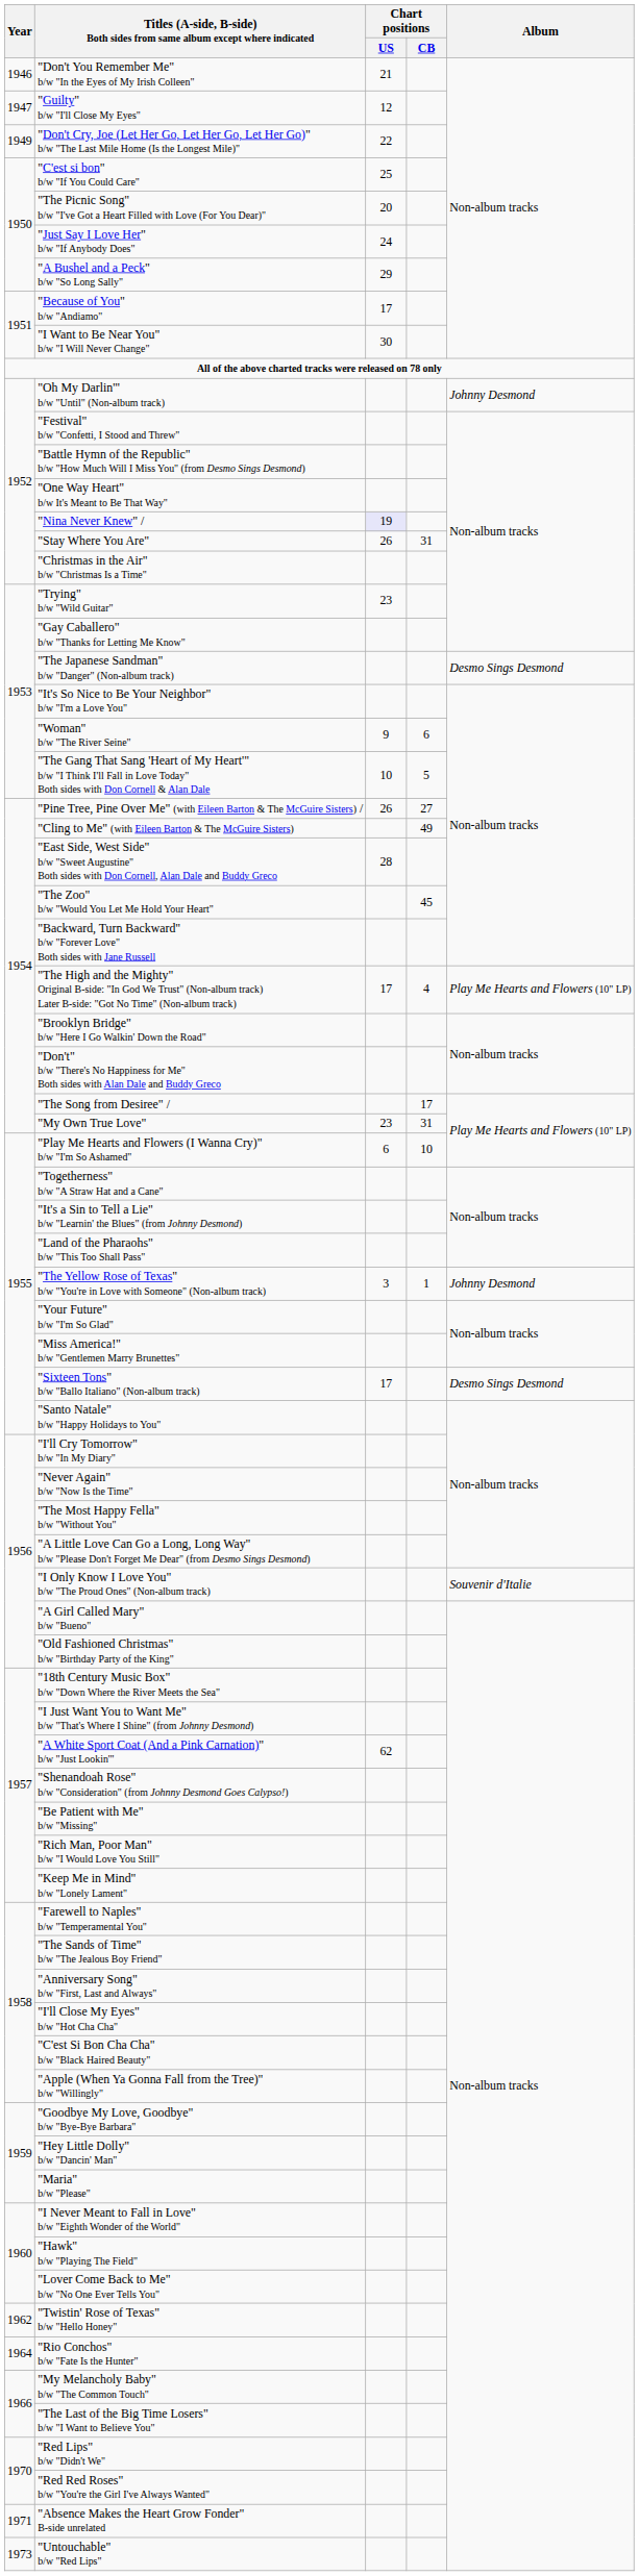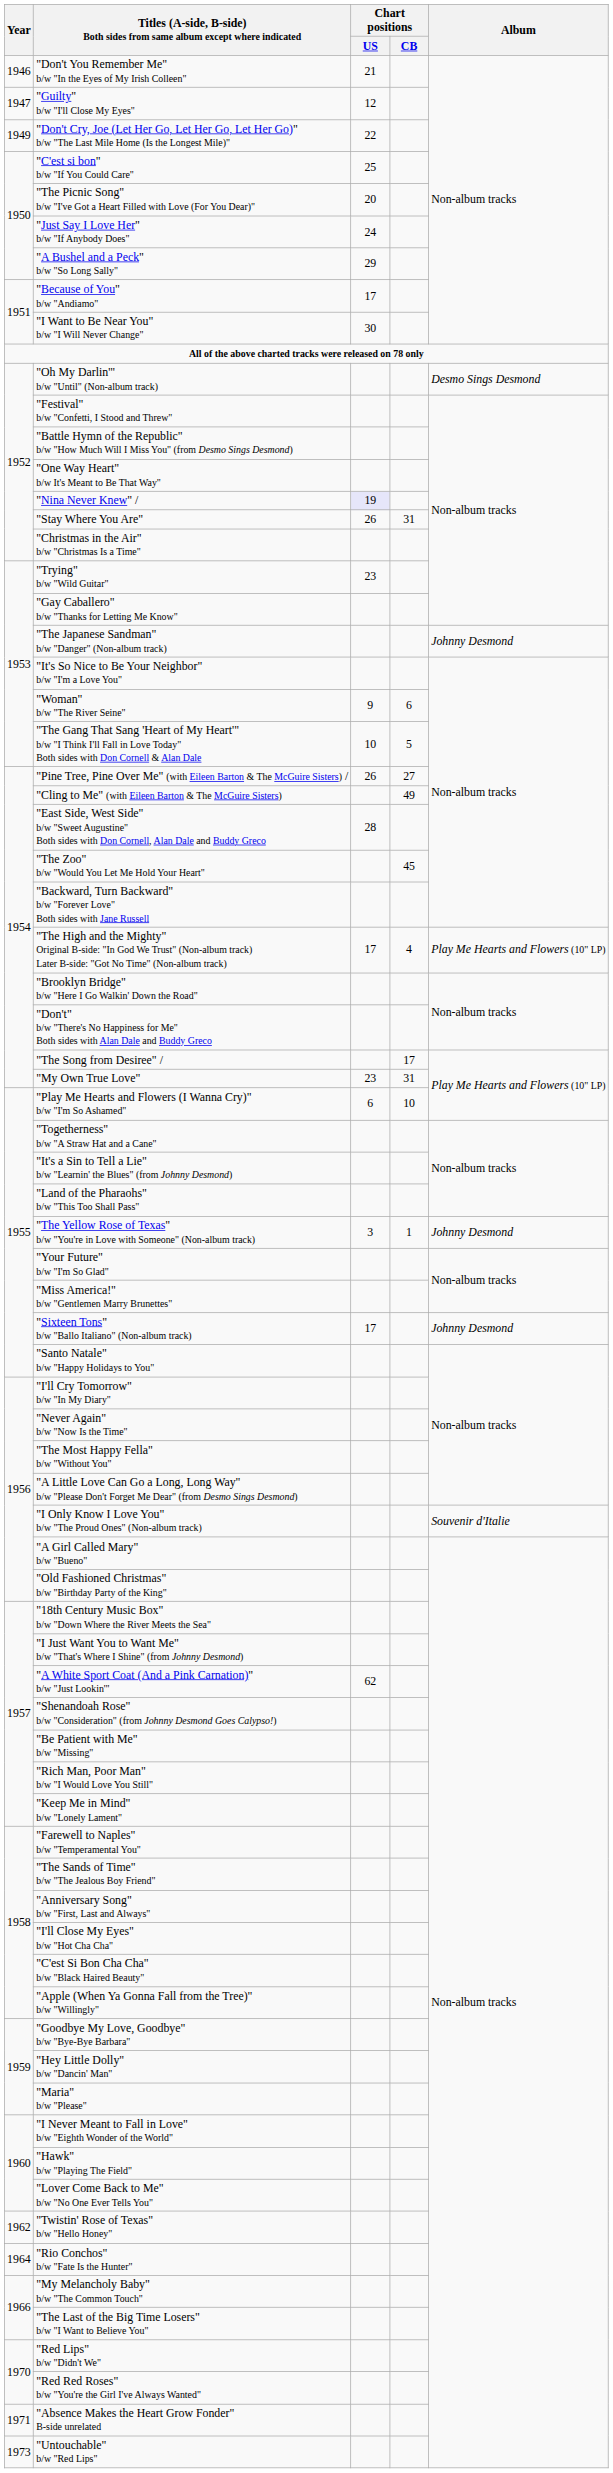"Oh My Darlin'" b/w "Until" (Non-album track) | Album: Johnny Desmond -> Desmo Sings Desmond
"The Japanese Sandman" b/w "Danger" (Non-album track) | Album: Desmo Sings Desmond -> Johnny Desmond
"Sixteen Tons" b/w "Ballo Italiano" (Non-album track) | Album: Desmo Sings Desmond -> Johnny Desmond
